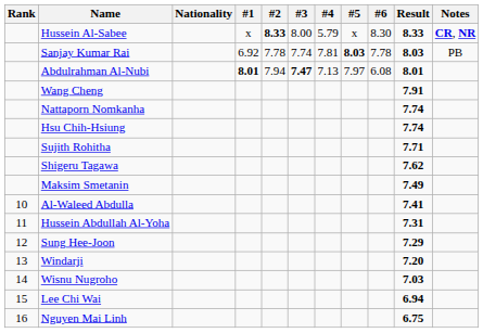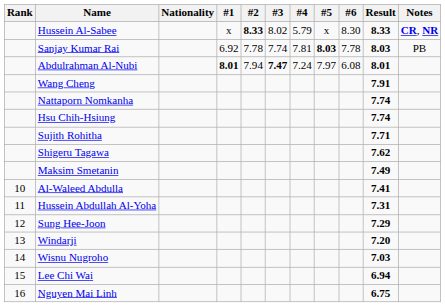Hussein Al-Sabee | #3: 8.00 -> 8.02
Abdulrahman Al-Nubi | #4: 7.13 -> 7.24
